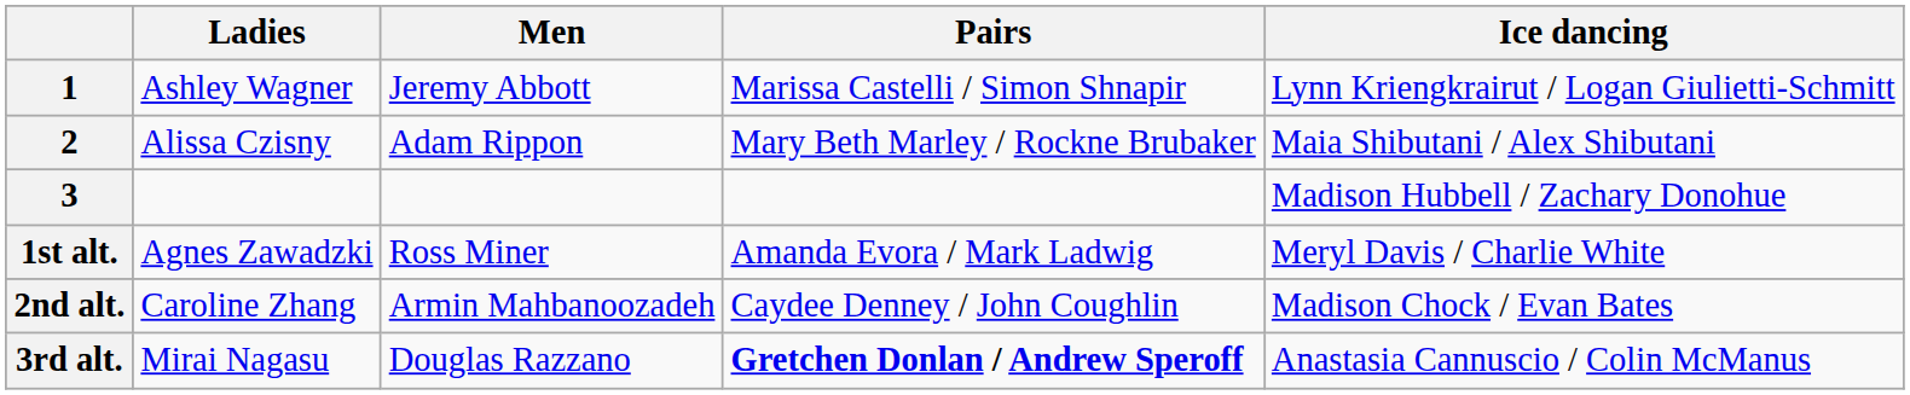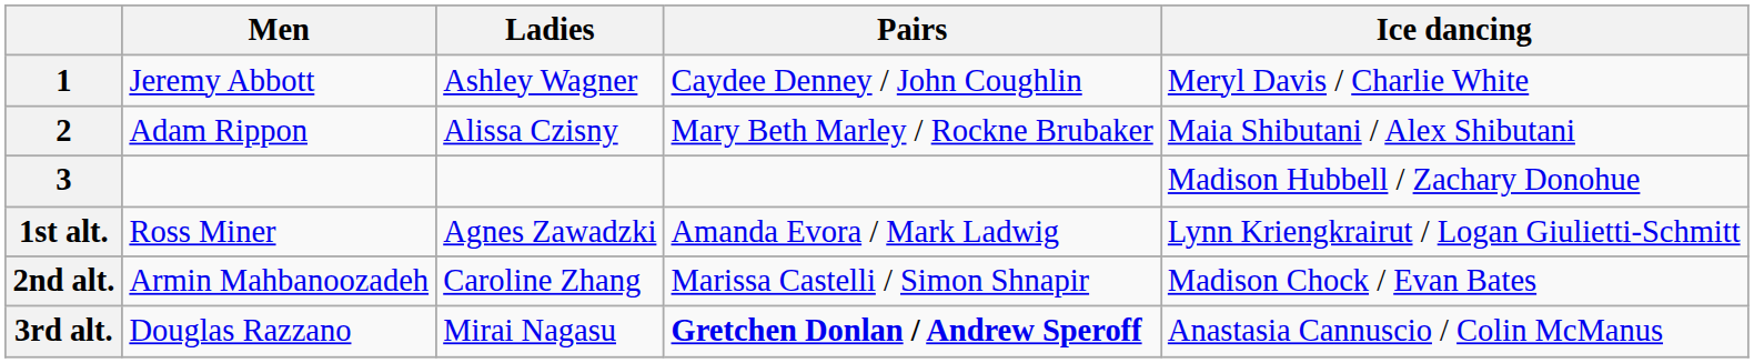columns swapped: Men <-> Ladies
1 | Pairs: Marissa Castelli / Simon Shnapir -> Caydee Denney / John Coughlin
1 | Ice dancing: Lynn Kriengkrairut / Logan Giulietti-Schmitt -> Meryl Davis / Charlie White
1st alt. | Ice dancing: Meryl Davis / Charlie White -> Lynn Kriengkrairut / Logan Giulietti-Schmitt
2nd alt. | Pairs: Caydee Denney / John Coughlin -> Marissa Castelli / Simon Shnapir
